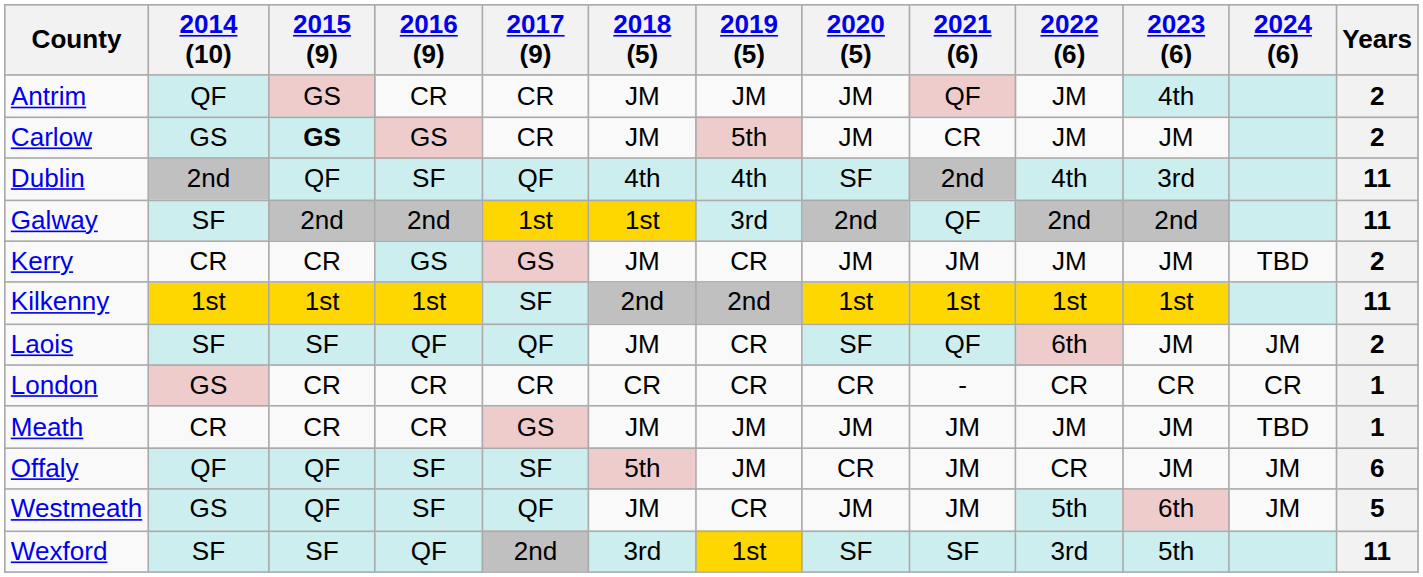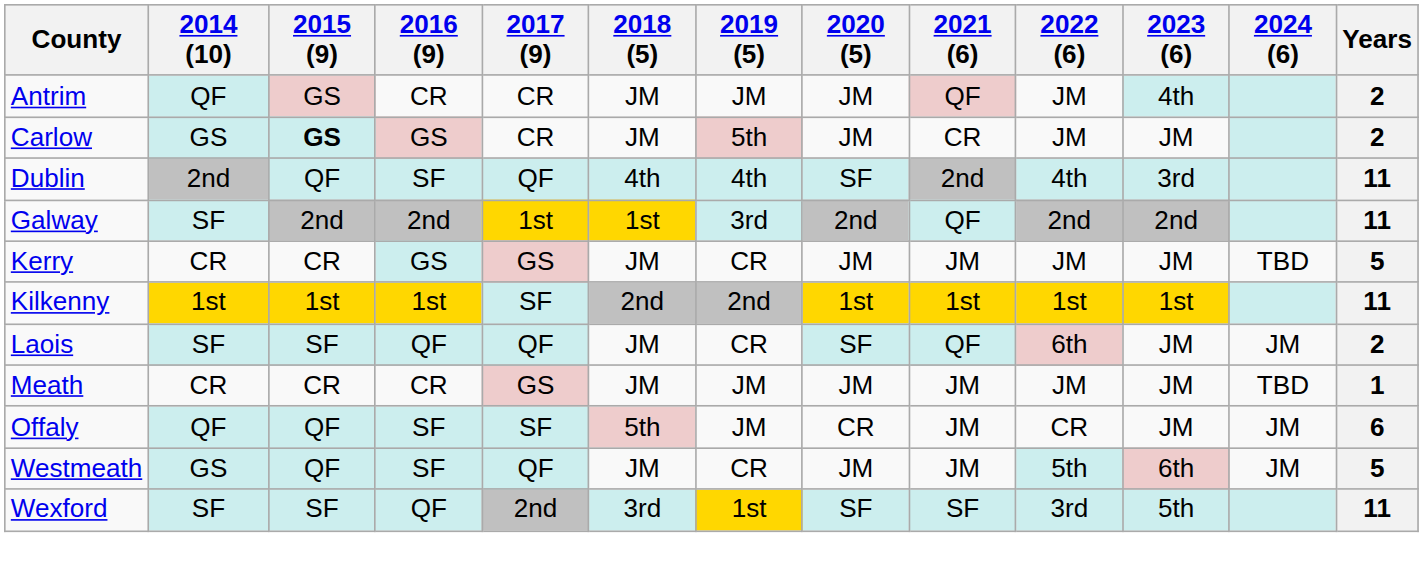Kerry | Years: 2 -> 5
- row: London | GS | CR | CR | CR | CR | CR | CR | - | CR | CR | CR | 1
